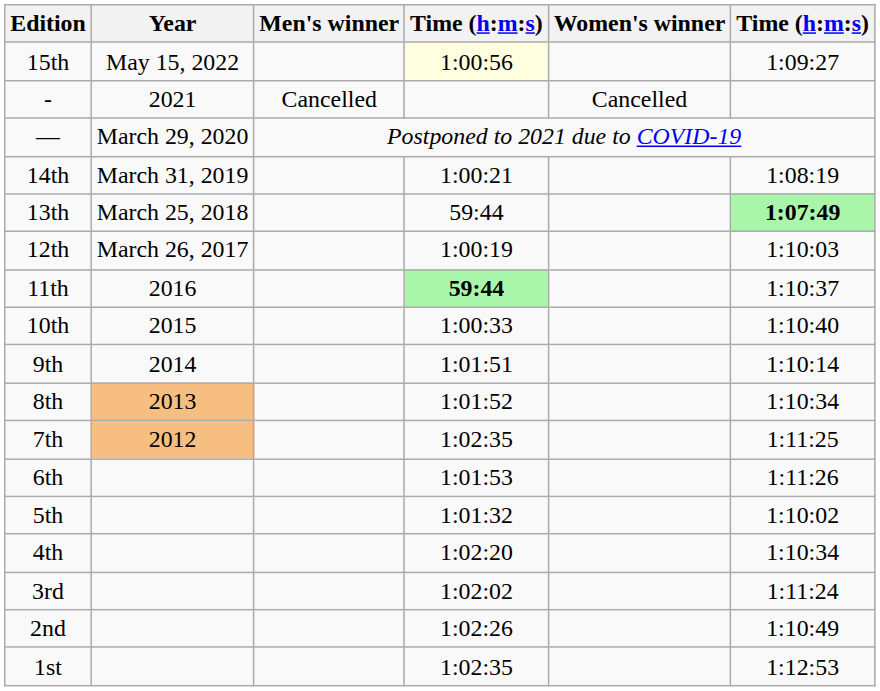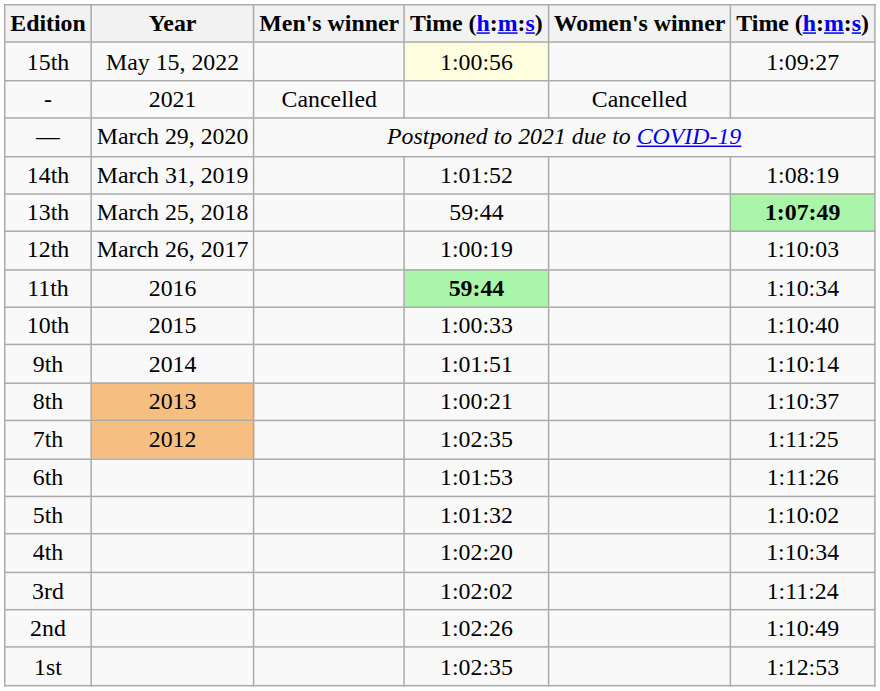14th | column 4: 1:00:21 -> 1:01:52
11th | column 6: 1:10:37 -> 1:10:34
8th | column 4: 1:01:52 -> 1:00:21
8th | column 6: 1:10:34 -> 1:10:37
